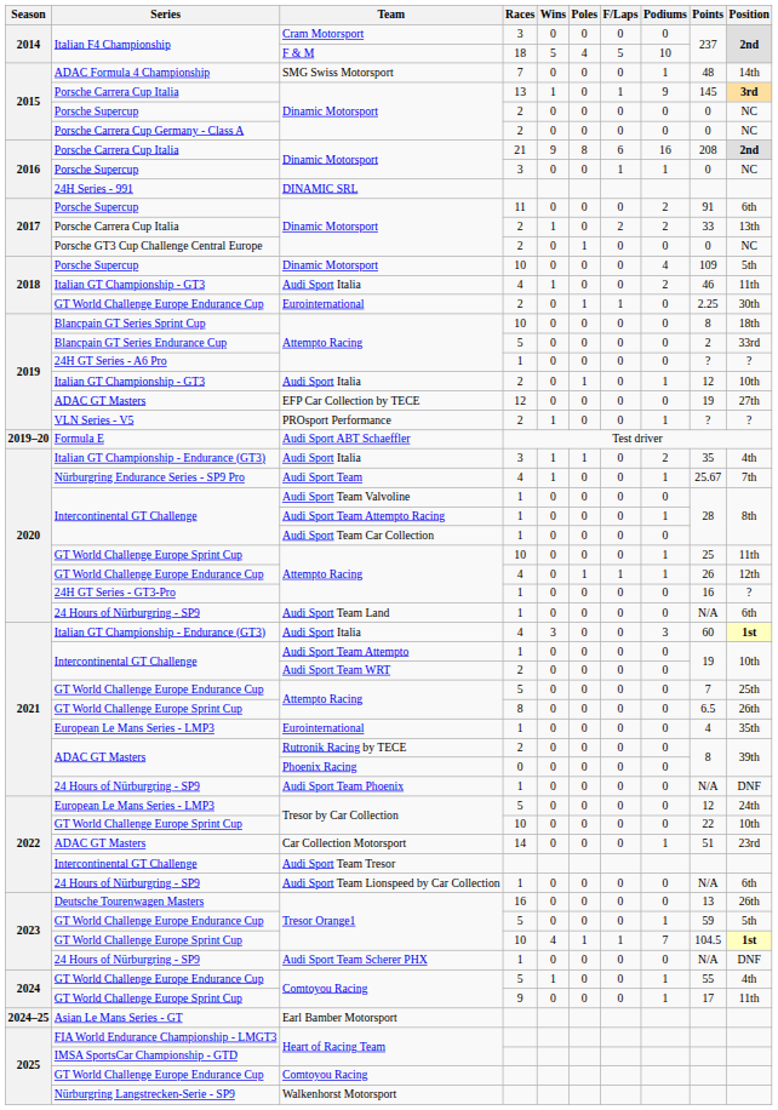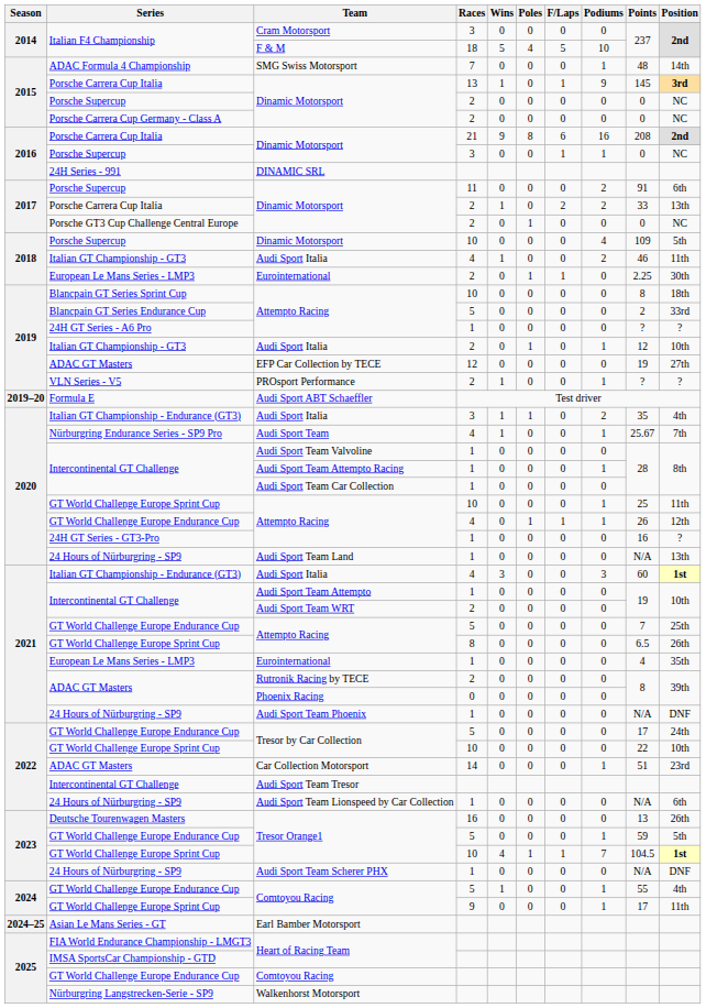Eurointernational / 2 | Series: GT World Challenge Europe Endurance Cup -> European Le Mans Series - LMP3
Audi Sport Team Land | Position: 6th -> 13th
Tresor by Car Collection / 5 | Series: European Le Mans Series - LMP3 -> GT World Challenge Europe Endurance Cup
Tresor by Car Collection / 5 | Points: 12 -> 17
